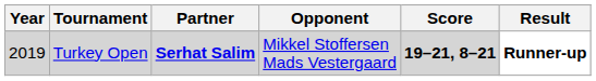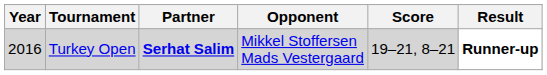Turkey Open | Year: 2019 -> 2016
Turkey Open | Score: bold -> normal
